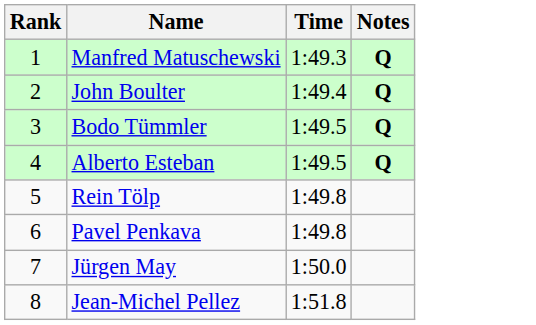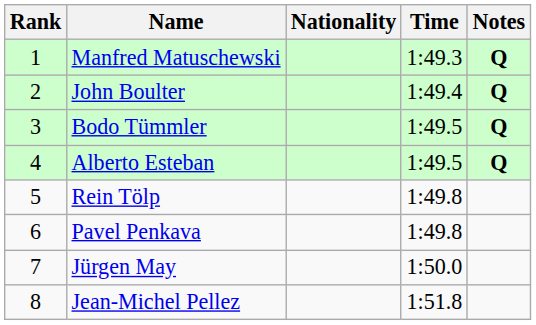+ column: Nationality
